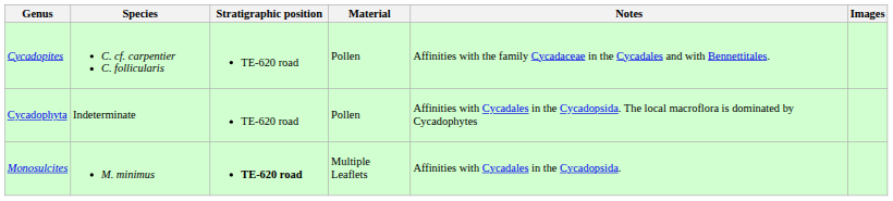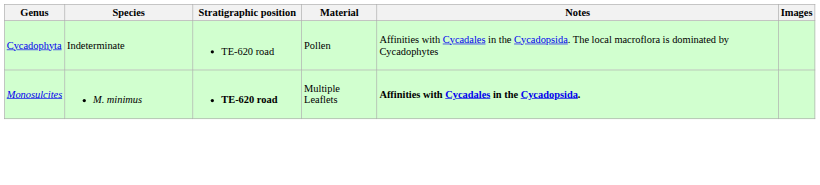- row: Cycadopites | C. cf. carpentier C. follicularis | TE-620 road | Pollen | Affinities with the family Cycadaceae in the Cycadales and with Bennettitales.
Monosulcites | Notes: normal -> bold
